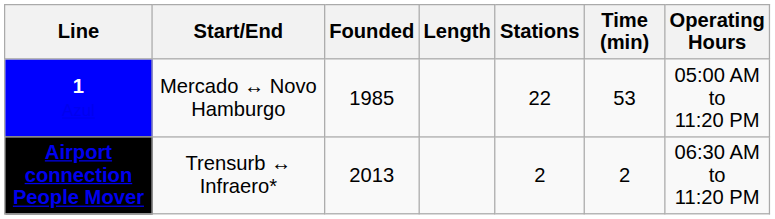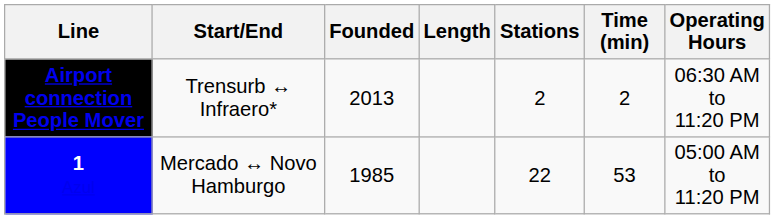rows swapped: 1 Azul <-> Airport connection People Mover
